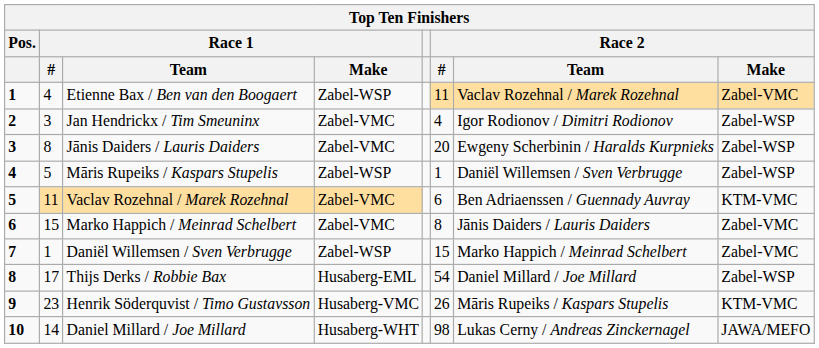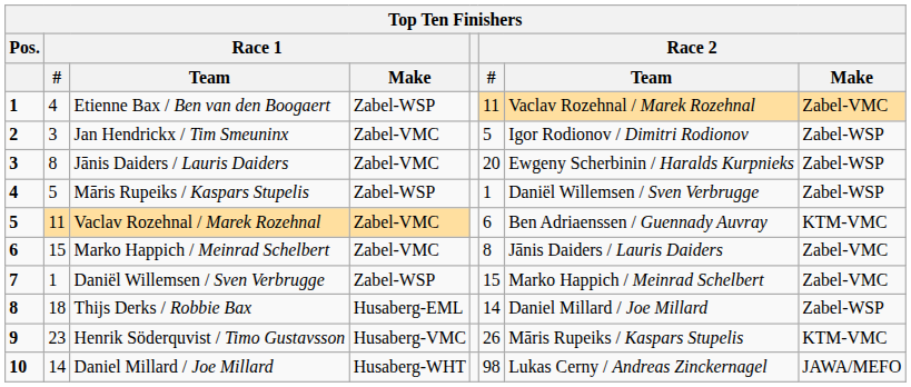Jan Hendrickx / Tim Smeuninx | Race 2 / #: 4 -> 5
Thijs Derks / Robbie Bax | Race 1 / #: 17 -> 18
Thijs Derks / Robbie Bax | Race 2 / #: 54 -> 14
